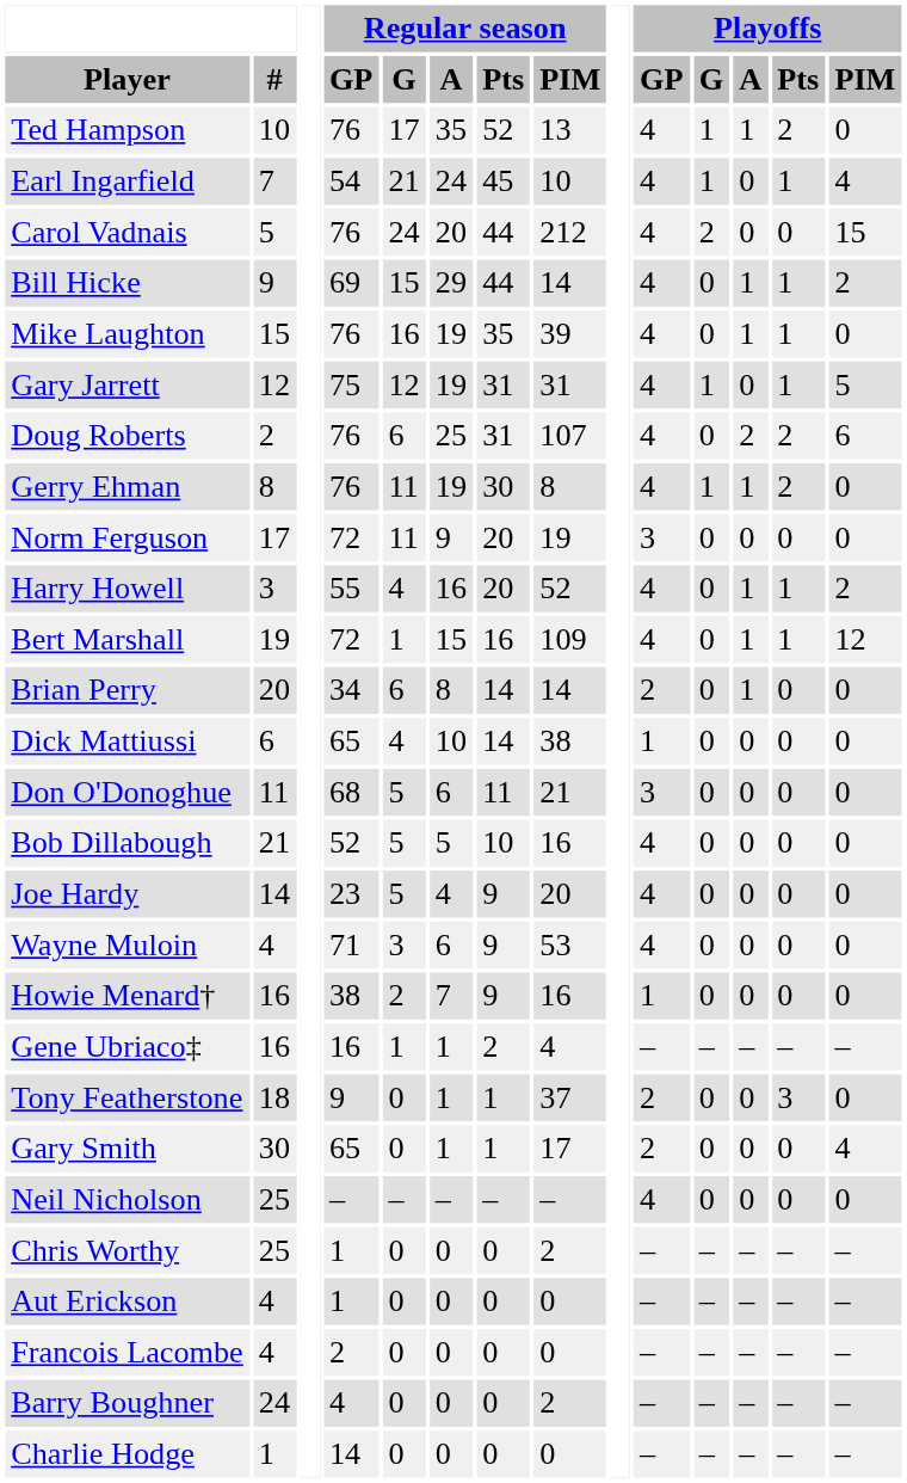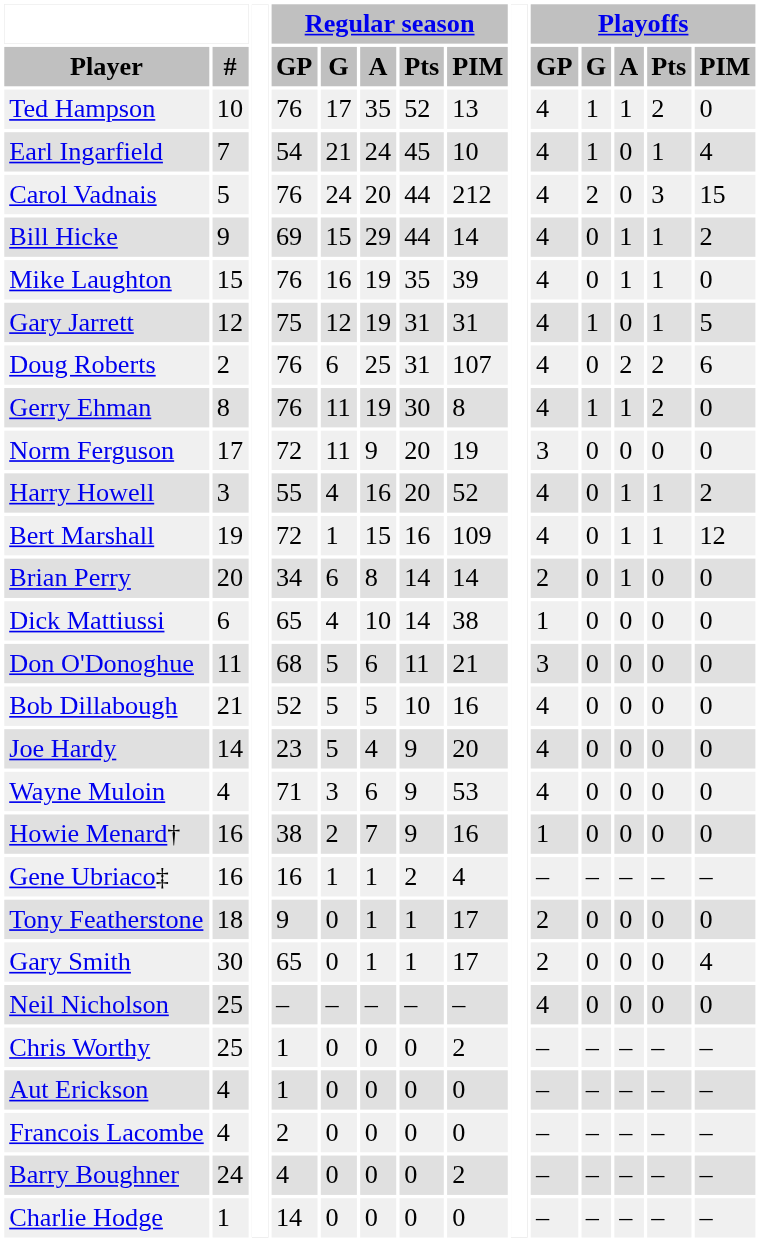Carol Vadnais | Playoffs / Pts: 0 -> 3
Tony Featherstone | Regular season / PIM: 37 -> 17
Tony Featherstone | Playoffs / Pts: 3 -> 0
